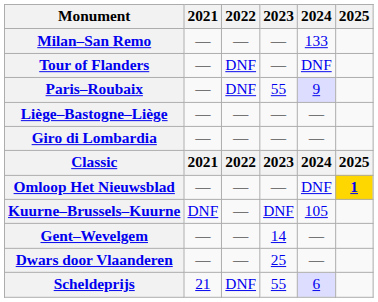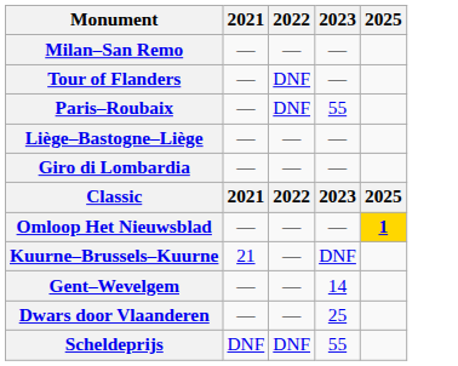- column: 2024 | 133 | DNF | 9 | — | — | 2024 | DNF | 105 | — | — | 6
Kuurne–Brussels–Kuurne | 2021: DNF -> 21
Scheldeprijs | 2021: 21 -> DNF
